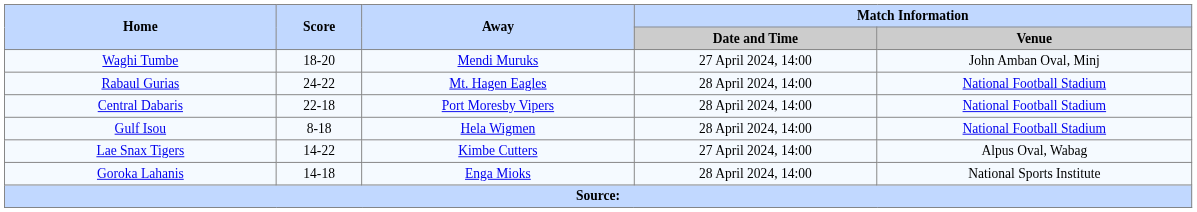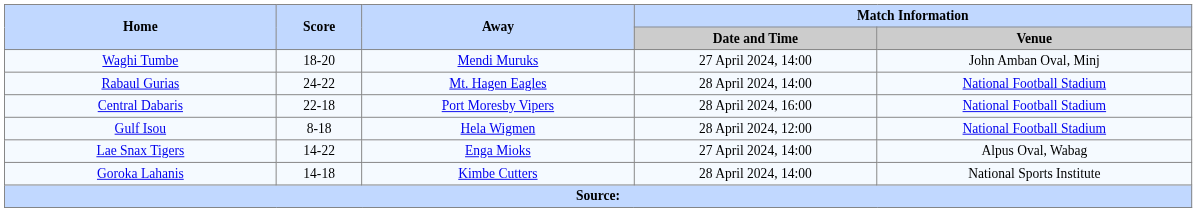Central Dabaris | Match Information / Date and Time: 28 April 2024, 14:00 -> 28 April 2024, 16:00
Gulf Isou | Match Information / Date and Time: 28 April 2024, 14:00 -> 28 April 2024, 12:00
Lae Snax Tigers | Away: Kimbe Cutters -> Enga Mioks
Goroka Lahanis | Away: Enga Mioks -> Kimbe Cutters
